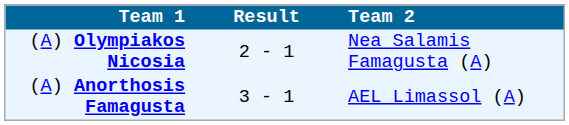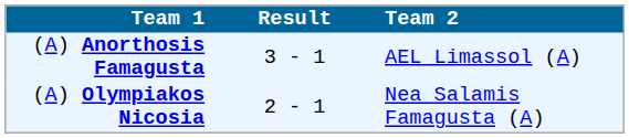rows swapped: (A) Anorthosis Famagusta <-> (A) Olympiakos Nicosia
